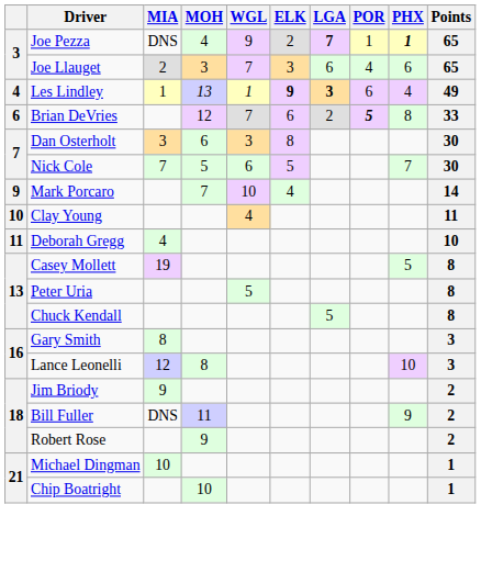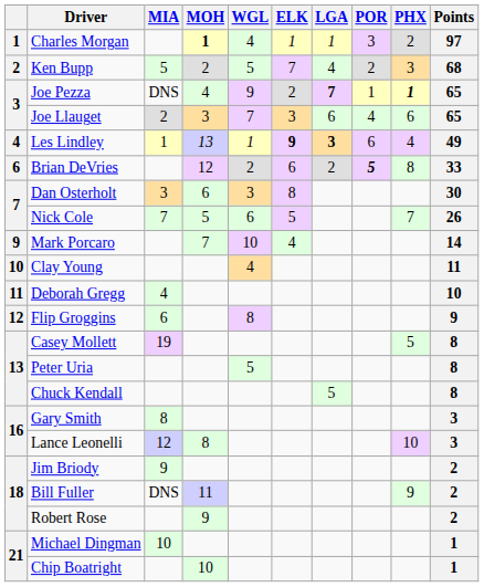+ row: 1 | Charles Morgan | 1 | 4 | 1 | 1 | 3 | 2 | 97
+ row: 2 | Ken Bupp | 5 | 2 | 5 | 7 | 4 | 2 | 3 | 68
Brian DeVries | WGL: 7 -> 2
Nick Cole | Points: 30 -> 26
+ row: 12 | Flip Groggins | 6 | 8 | 9
